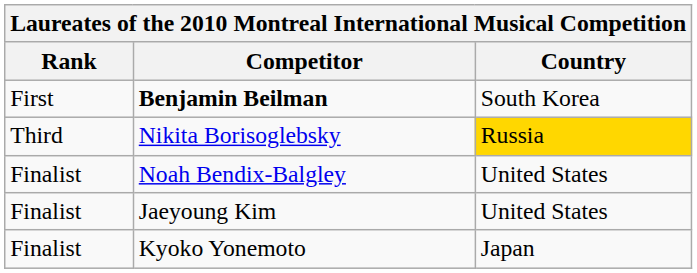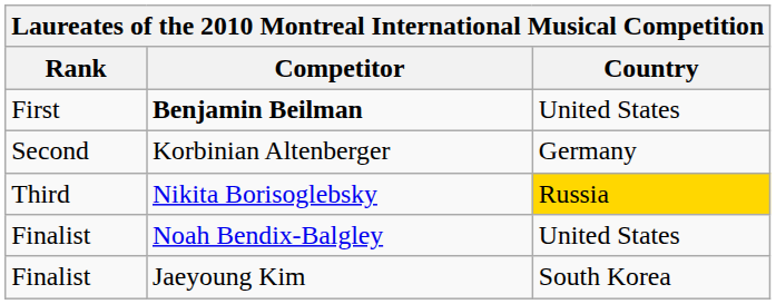Benjamin Beilman | Country: South Korea -> United States
+ row: Second | Korbinian Altenberger | Germany
Jaeyoung Kim | Country: United States -> South Korea
- row: Finalist | Kyoko Yonemoto | Japan
